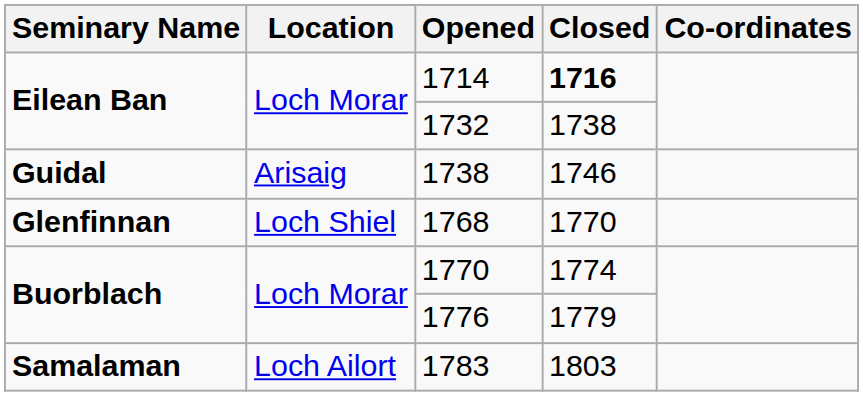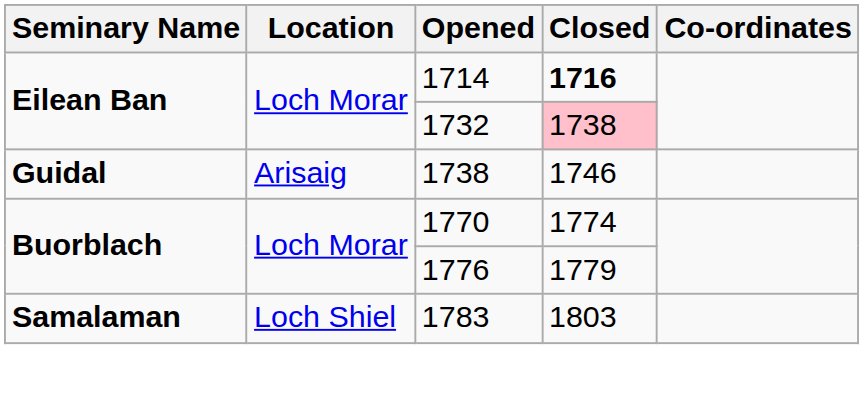1732 | Closed: no background -> pink background
- row: Glenfinnan | Loch Shiel | 1768 | 1770
1783 | Location: Loch Ailort -> Loch Shiel
